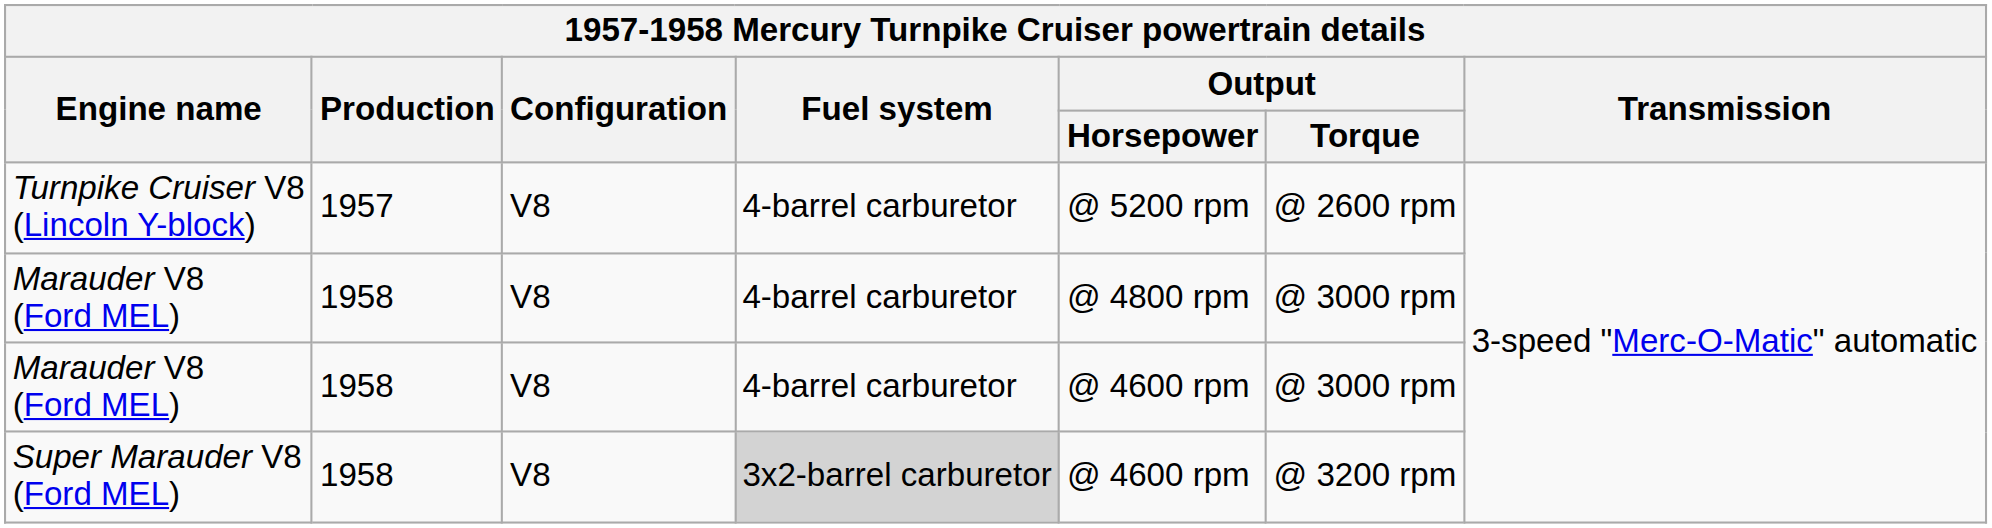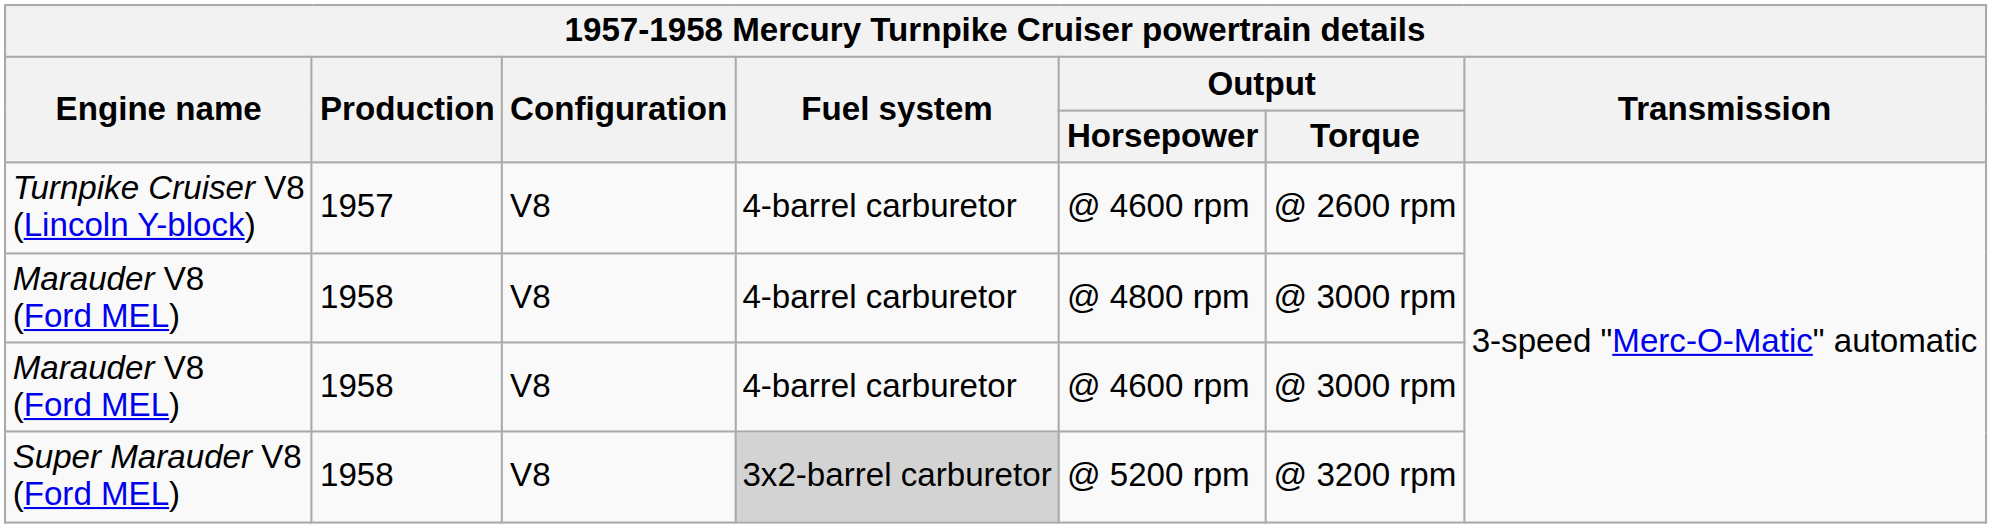Turnpike Cruiser V8 (Lincoln Y-block) | Output / Horsepower: @ 5200 rpm -> @ 4600 rpm
Super Marauder V8 (Ford MEL) | Output / Horsepower: @ 4600 rpm -> @ 5200 rpm
